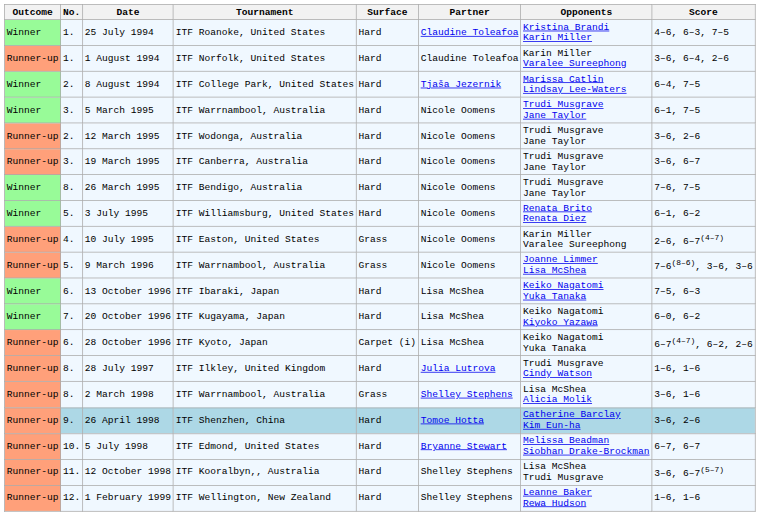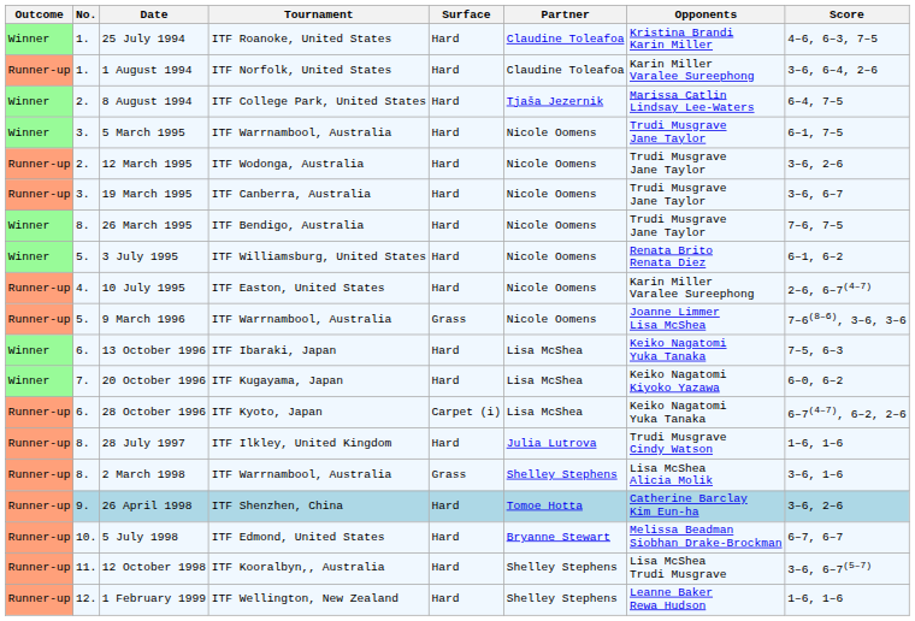10 July 1995 | Surface: Grass -> Hard
